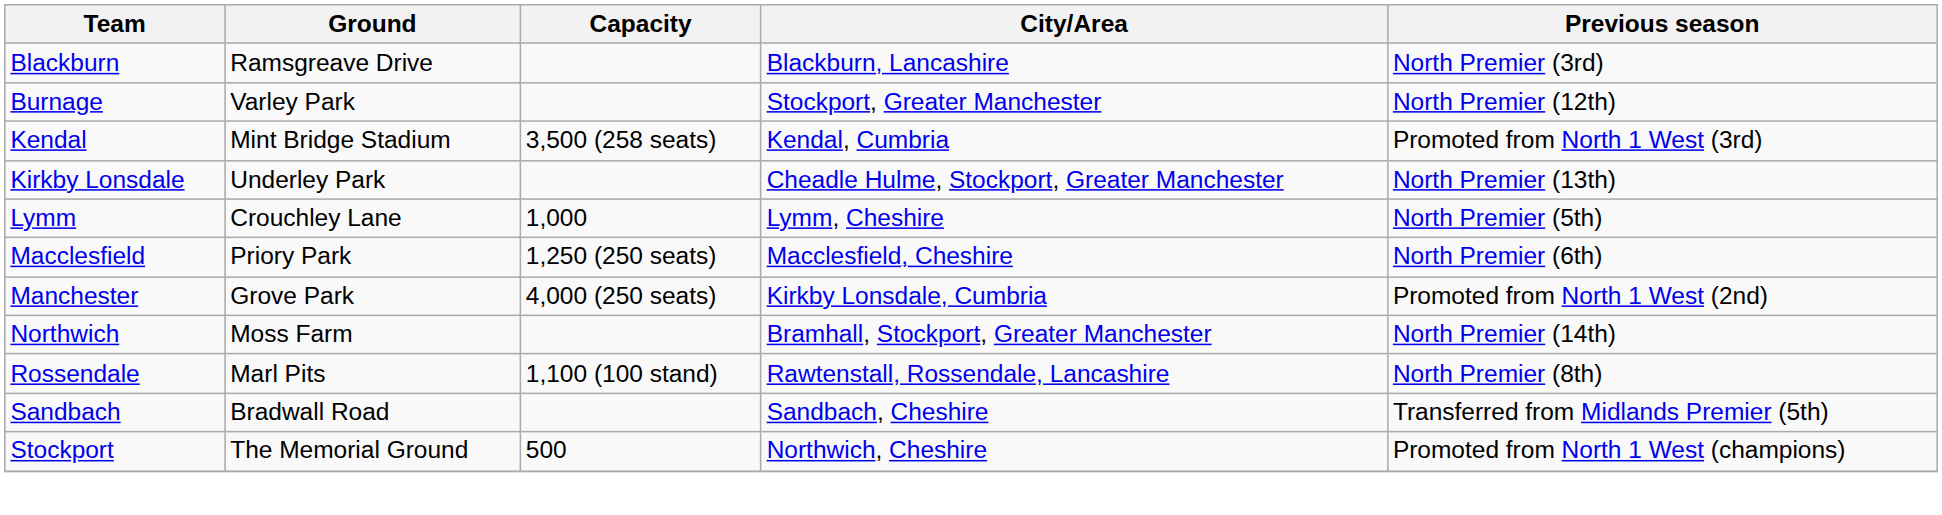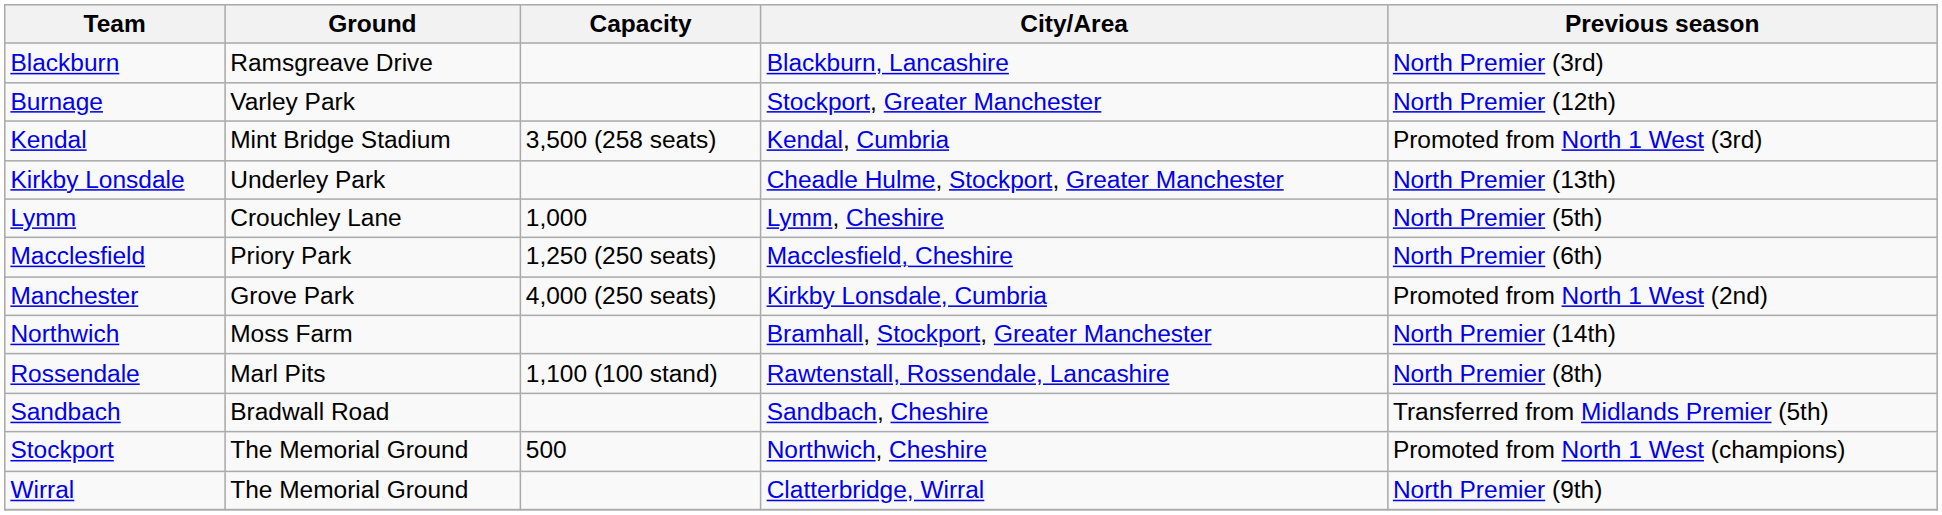+ row: Wirral | The Memorial Ground | Clatterbridge, Wirral | North Premier (9th)
